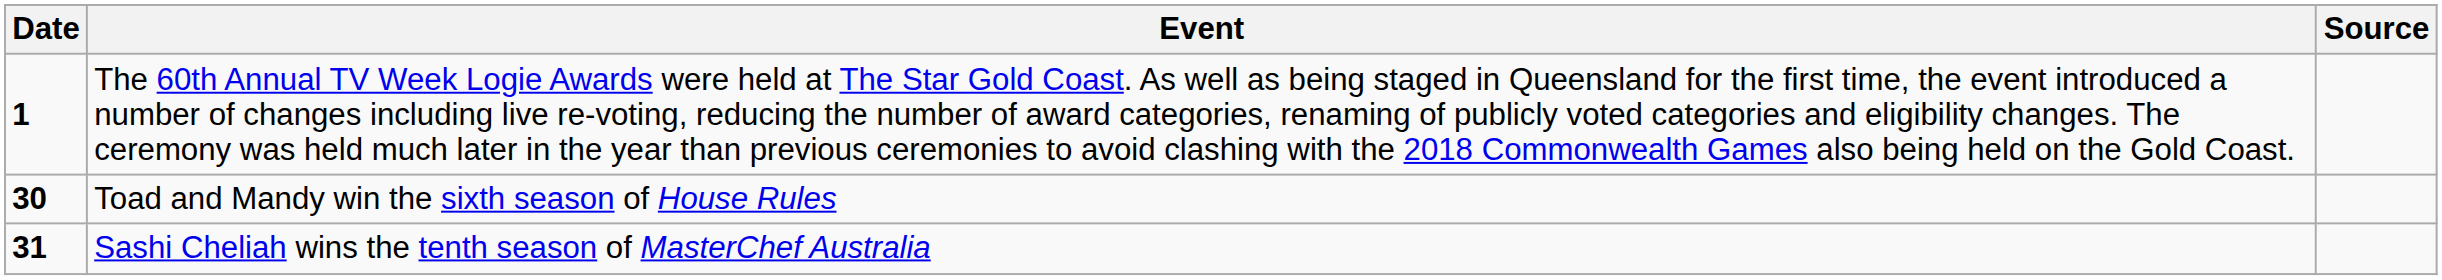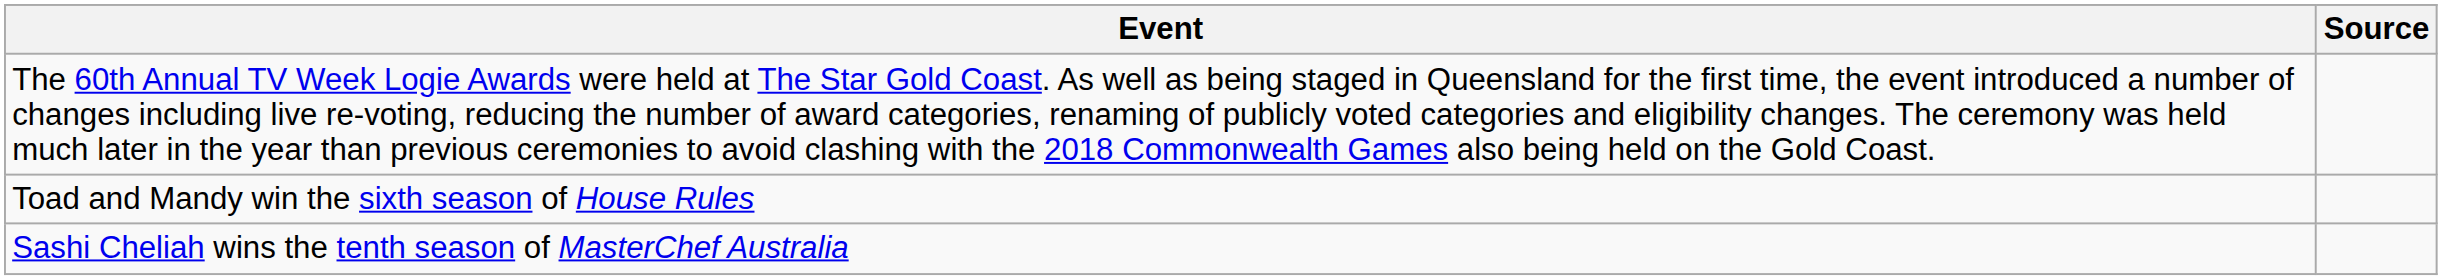- column: Date | 1 | 30 | 31
